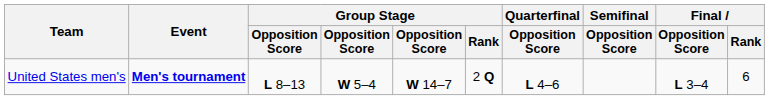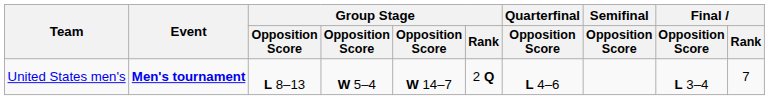United States men's | Final / Rank: 6 -> 7
